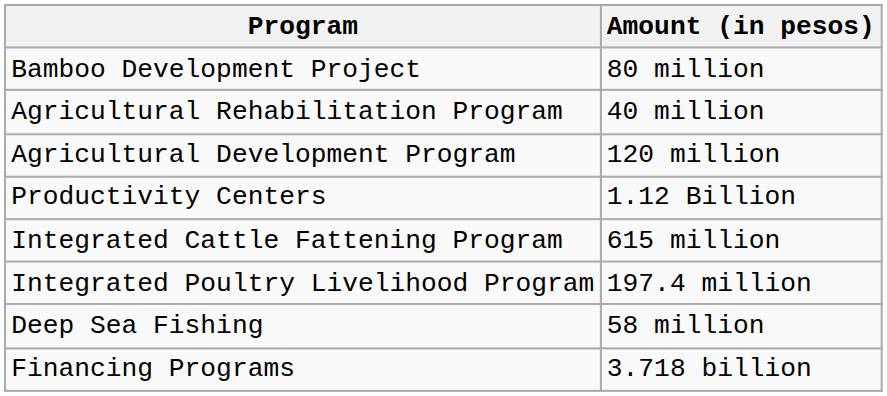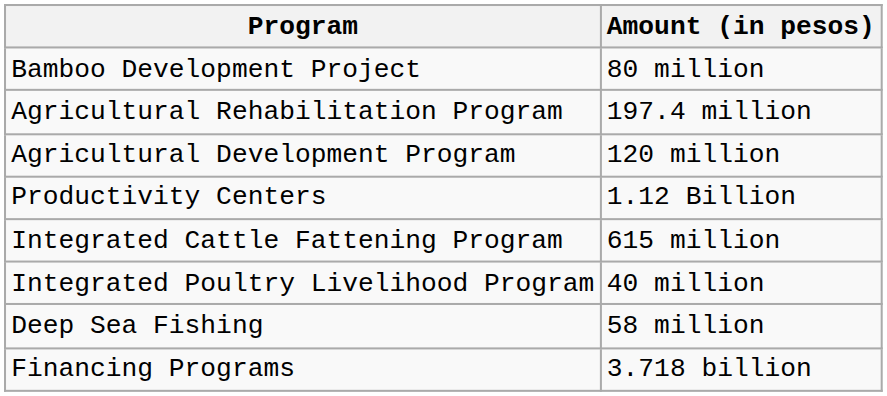Agricultural Rehabilitation Program | Amount (in pesos): 40 million -> 197.4 million
Integrated Poultry Livelihood Program | Amount (in pesos): 197.4 million -> 40 million
